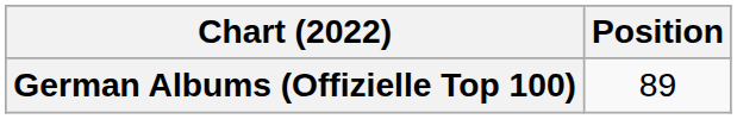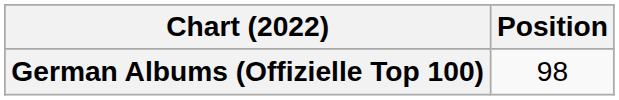German Albums (Offizielle Top 100) | Position: 89 -> 98
